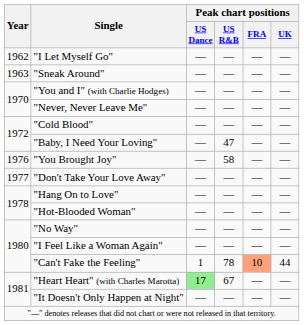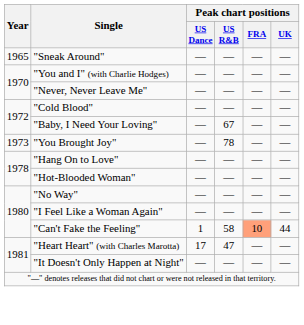- row: 1962 | "I Let Myself Go" | ― | ― | ― | ―
"Sneak Around" | Year: 1963 -> 1965
"Baby, I Need Your Loving" | Peak chart positions / US R&B: 47 -> 67
"You Brought Joy" | Year: 1976 -> 1973
"You Brought Joy" | Peak chart positions / US R&B: 58 -> 78
- row: 1977 | "Don't Take Your Love Away" | ― | ― | ― | ―
"Can't Fake the Feeling" | Peak chart positions / US R&B: 78 -> 58
"Heart Heart" (with Charles Marotta) | Peak chart positions / US Dance: lightgreen background -> no background
"Heart Heart" (with Charles Marotta) | Peak chart positions / US R&B: 67 -> 47
